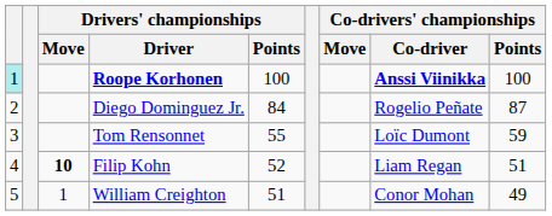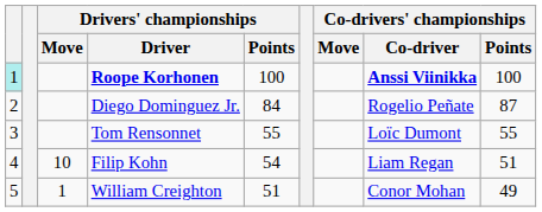Tom Rensonnet | Co-drivers' championships / Points: 59 -> 55
Filip Kohn | Drivers' championships / Move: bold -> normal
Filip Kohn | Drivers' championships / Points: 52 -> 54
